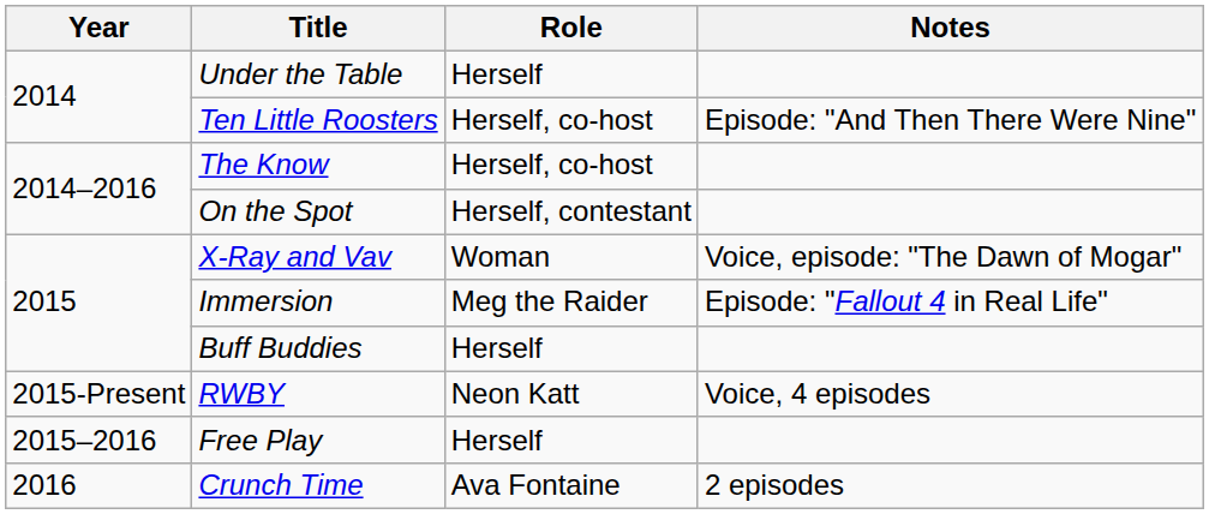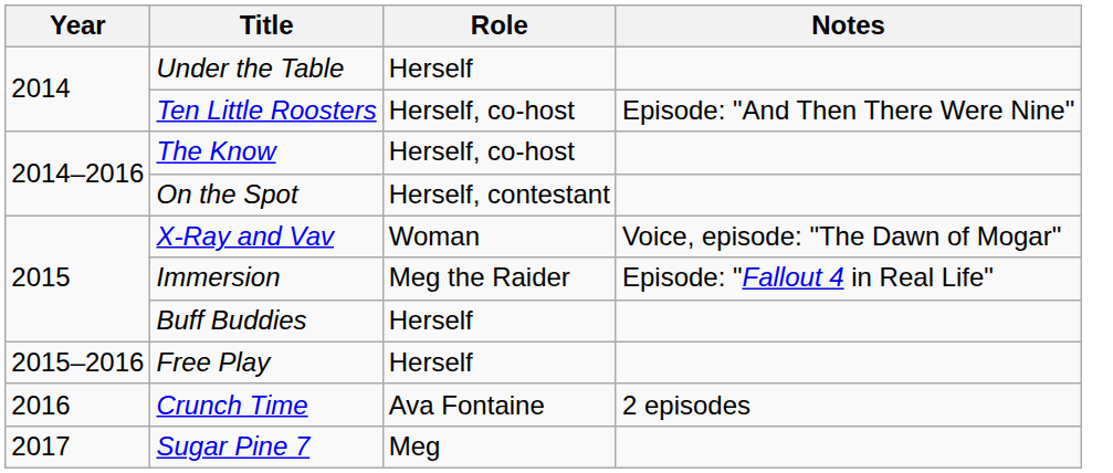- row: 2015-Present | RWBY | Neon Katt | Voice, 4 episodes
+ row: 2017 | Sugar Pine 7 | Meg
